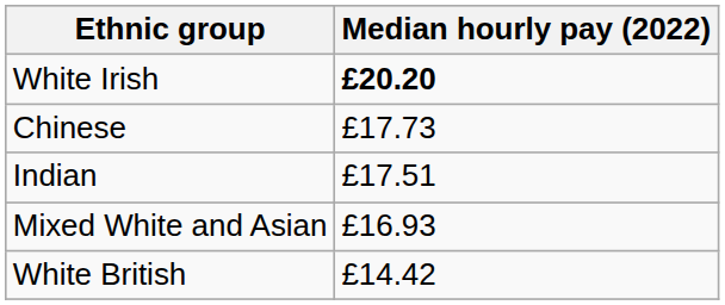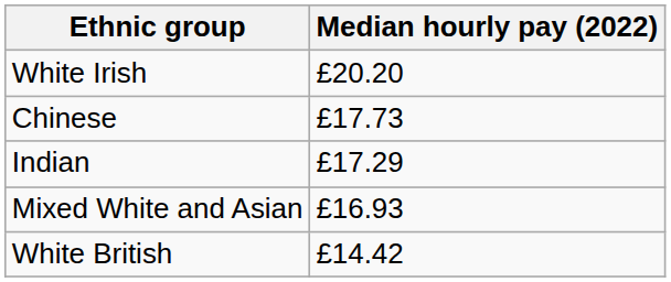White Irish | Median hourly pay (2022): bold -> normal
Indian | Median hourly pay (2022): £17.51 -> £17.29
